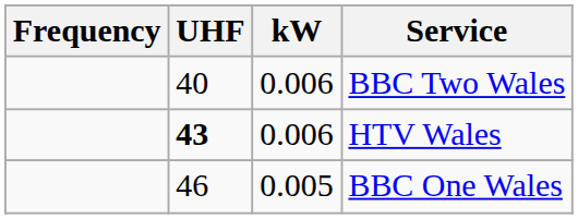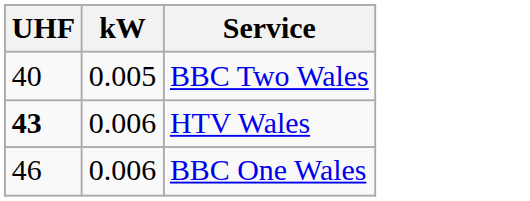- column: Frequency
BBC Two Wales | kW: 0.006 -> 0.005
BBC One Wales | kW: 0.005 -> 0.006
